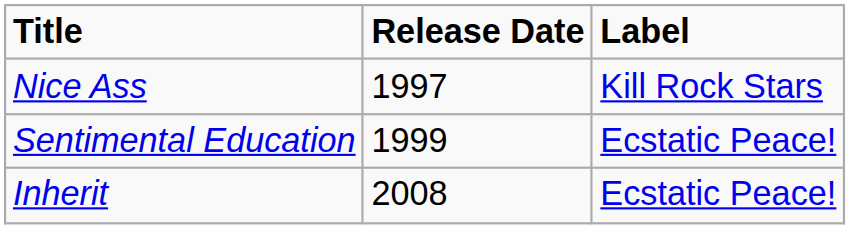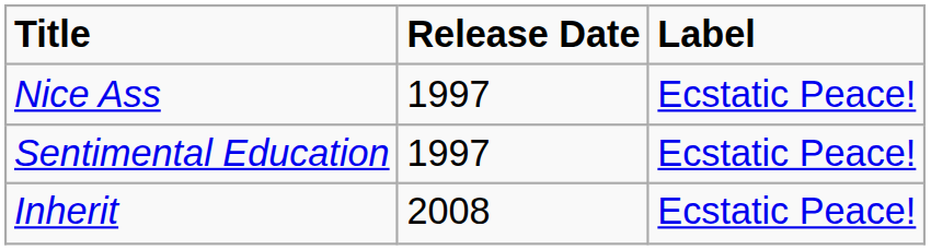Nice Ass | Label: Kill Rock Stars -> Ecstatic Peace!
Sentimental Education | Release Date: 1999 -> 1997
